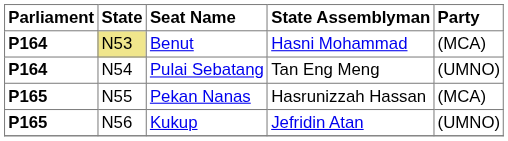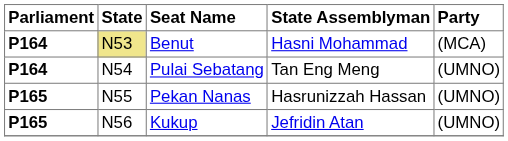Pekan Nanas | Party: (MCA) -> (UMNO)
